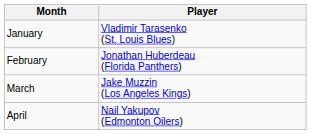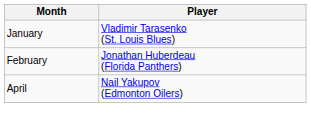- row: March | Jake Muzzin (Los Angeles Kings)
